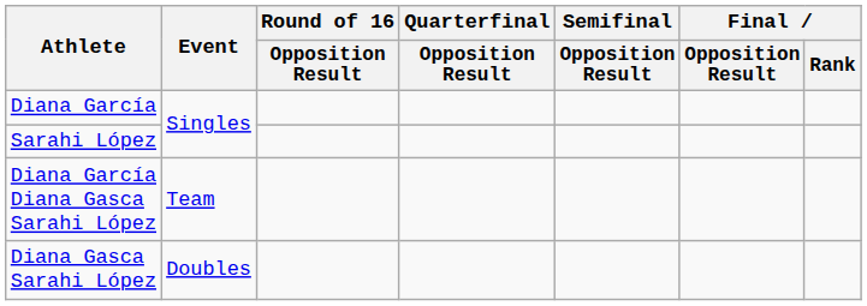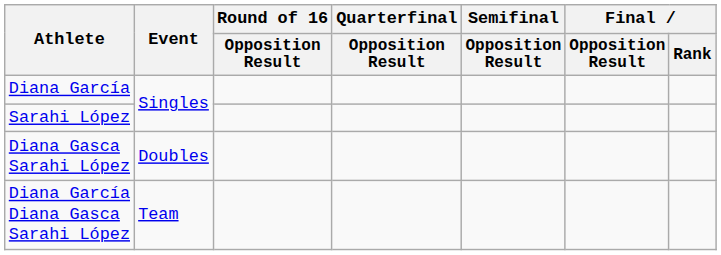rows swapped: Diana Gasca Sarahi López <-> Diana García Diana Gasca Sarahi López
